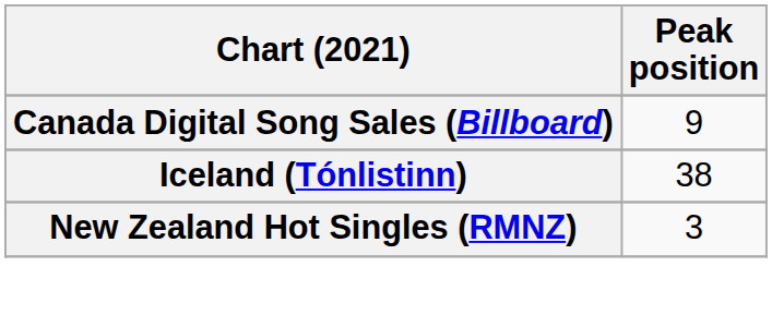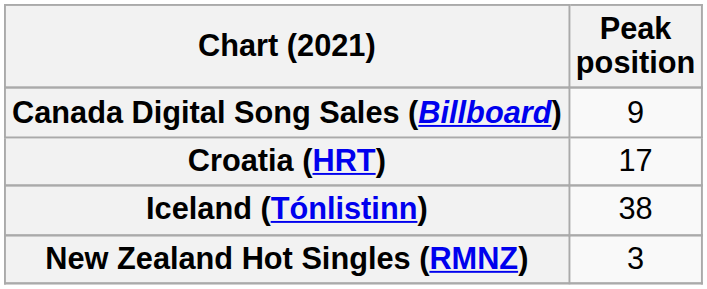+ row: Croatia (HRT) | 17
